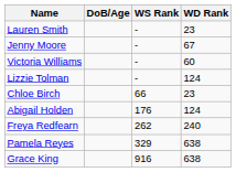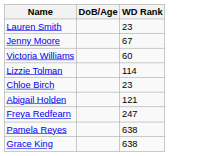- column: WS Rank | - | - | - | - | 66 | 176 | 262 | 329 | 916
Lizzie Tolman | WD Rank: 124 -> 114
Abigail Holden | WD Rank: 124 -> 121
Freya Redfearn | WD Rank: 240 -> 247
